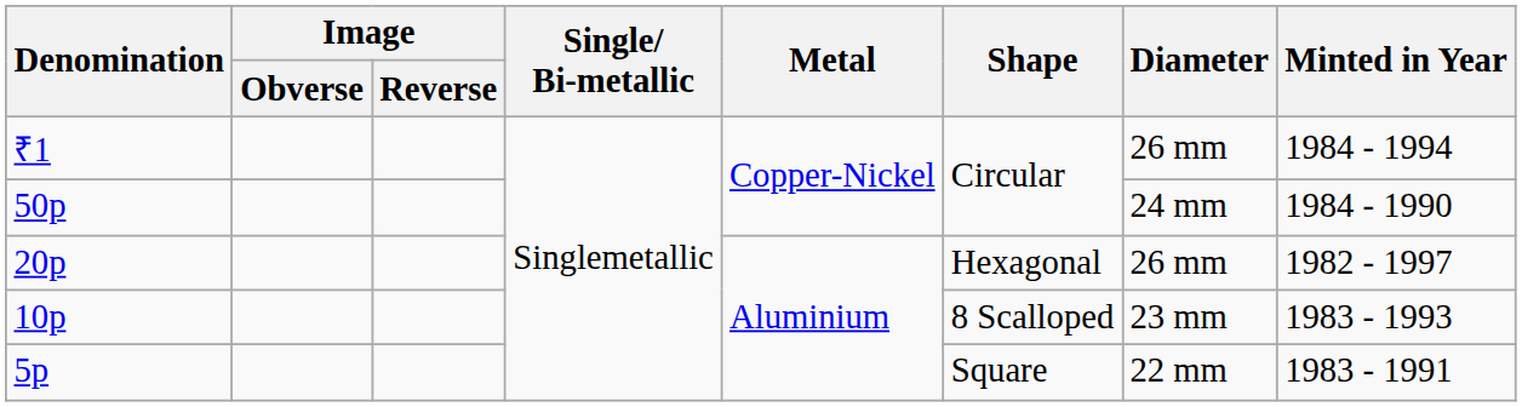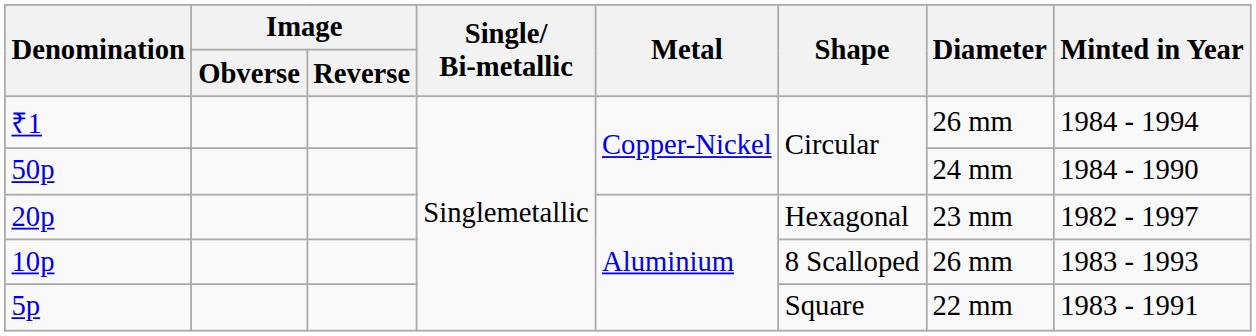20p | Diameter: 26 mm -> 23 mm
10p | Diameter: 23 mm -> 26 mm
